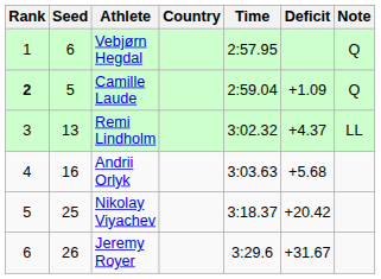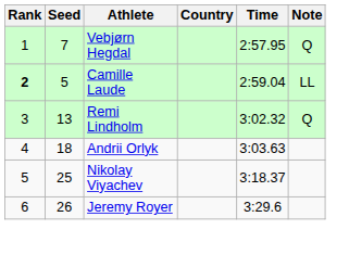- column: Deficit | +1.09 | +4.37 | +5.68 | +20.42 | +31.67
Vebjørn Hegdal | Seed: 6 -> 7
Camille Laude | Note: Q -> LL
Remi Lindholm | Note: LL -> Q
Andrii Orlyk | Seed: 16 -> 18
